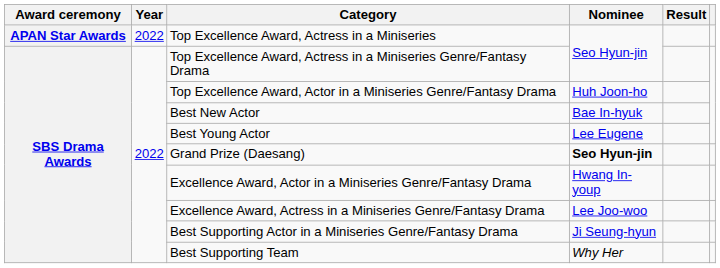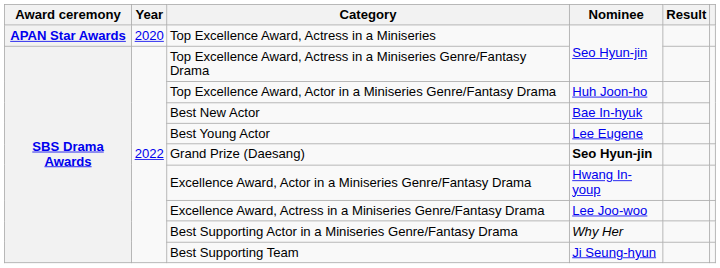Top Excellence Award, Actress in a Miniseries | Year: 2022 -> 2020
Best Supporting Actor in a Miniseries Genre/Fantasy Drama | Nominee: Ji Seung-hyun -> Why Her
Best Supporting Team | Nominee: Why Her -> Ji Seung-hyun
